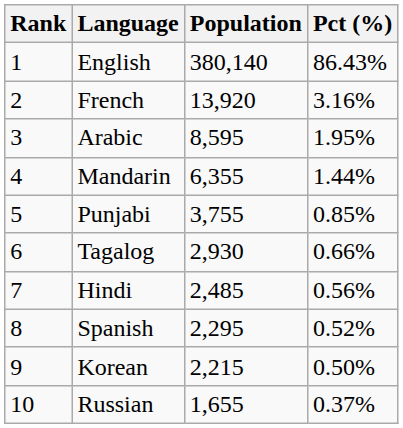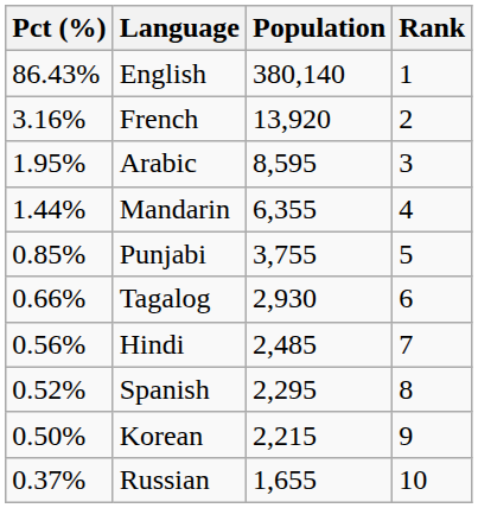columns swapped: Rank <-> Pct (%)
